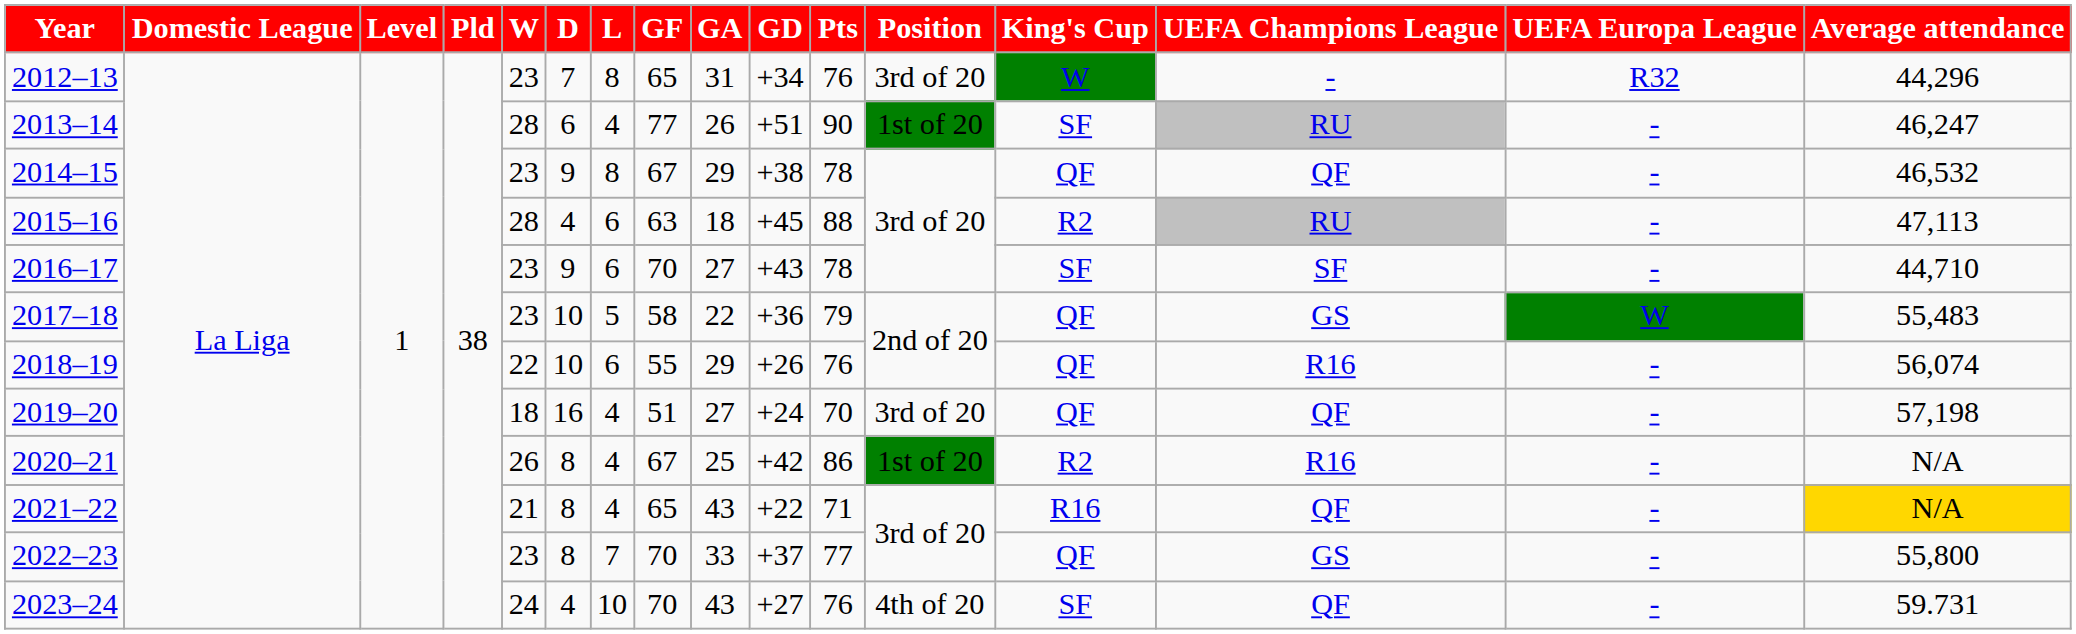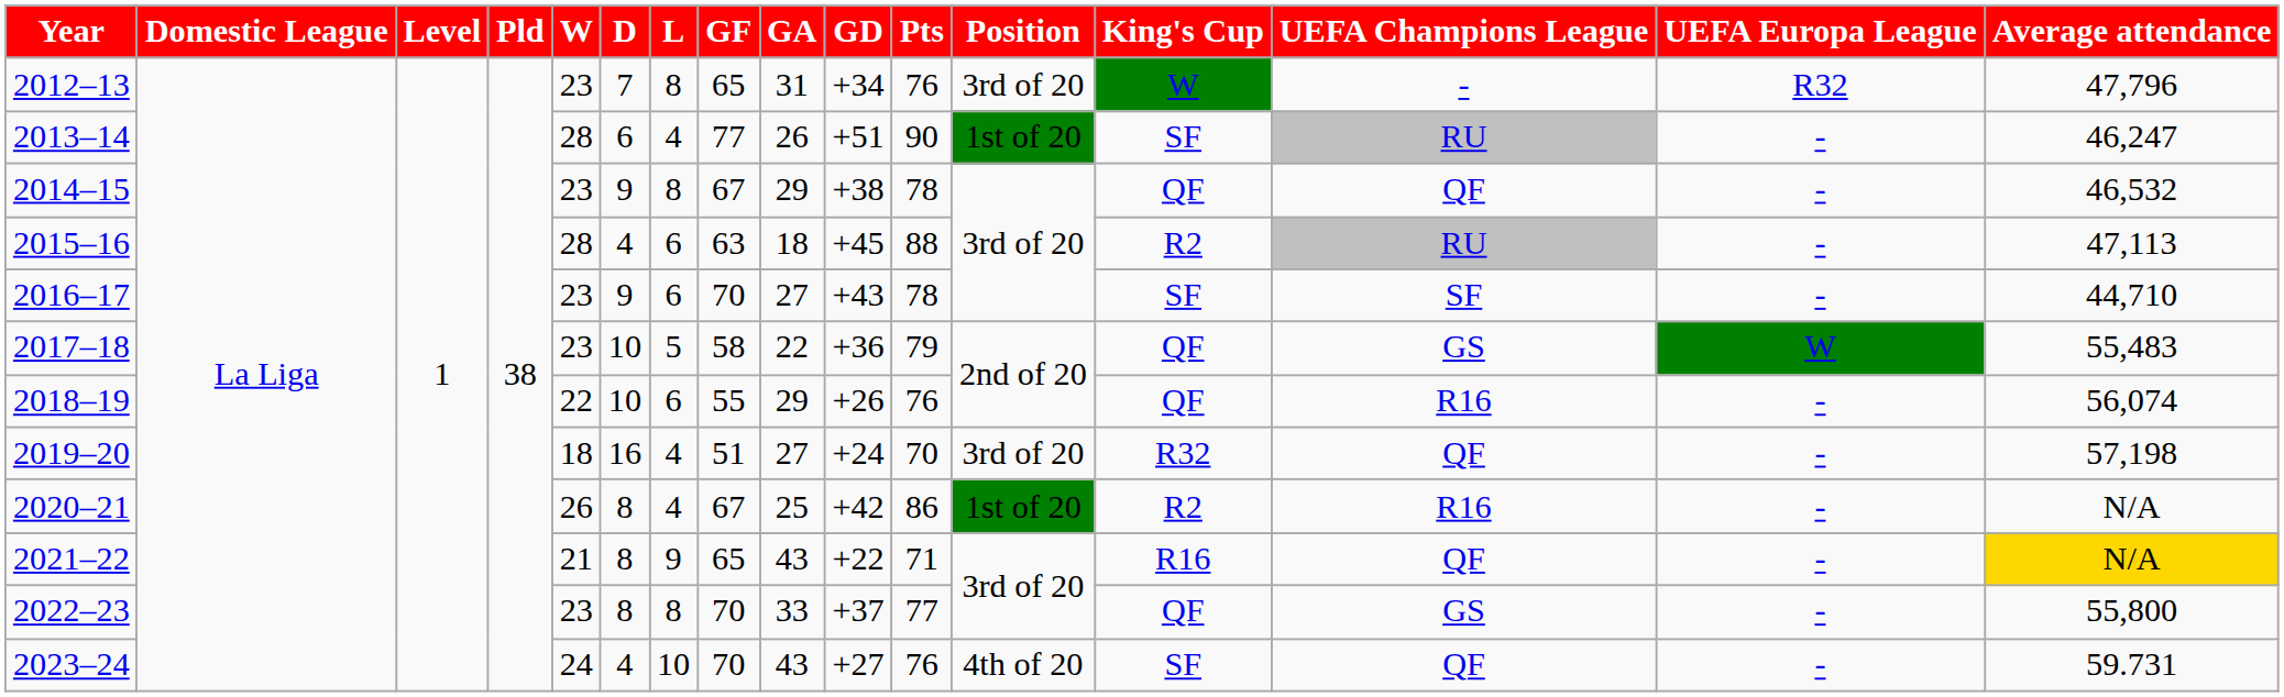2012–13 | Average attendance: 44,296 -> 47,796
2019–20 | King's Cup: QF -> R32
2021–22 | L: 4 -> 9
2022–23 | L: 7 -> 8
